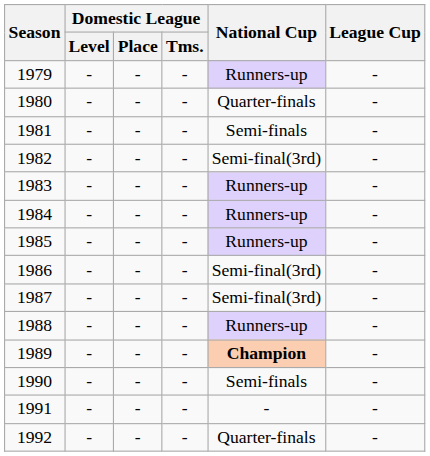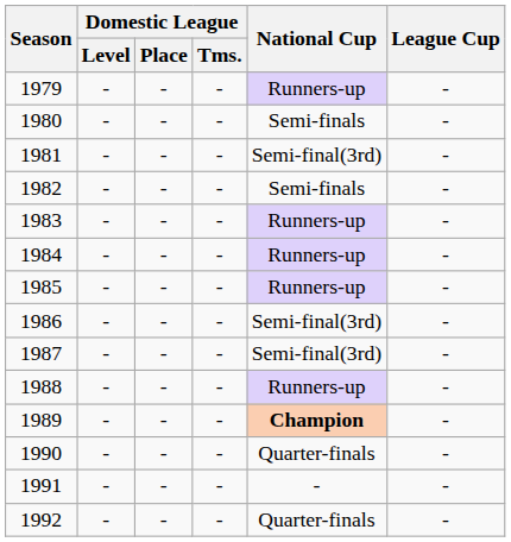1980 | National Cup: Quarter-finals -> Semi-finals
1981 | National Cup: Semi-finals -> Semi-final(3rd)
1982 | National Cup: Semi-final(3rd) -> Semi-finals
1990 | National Cup: Semi-finals -> Quarter-finals
